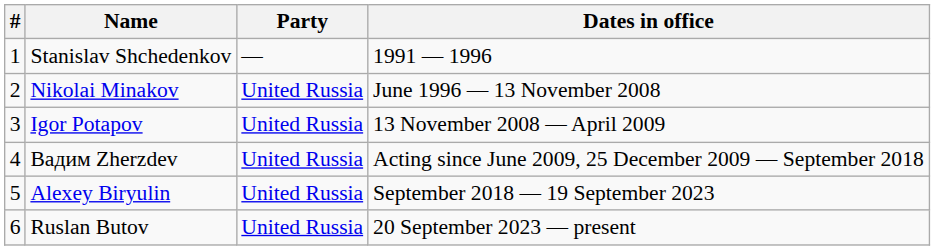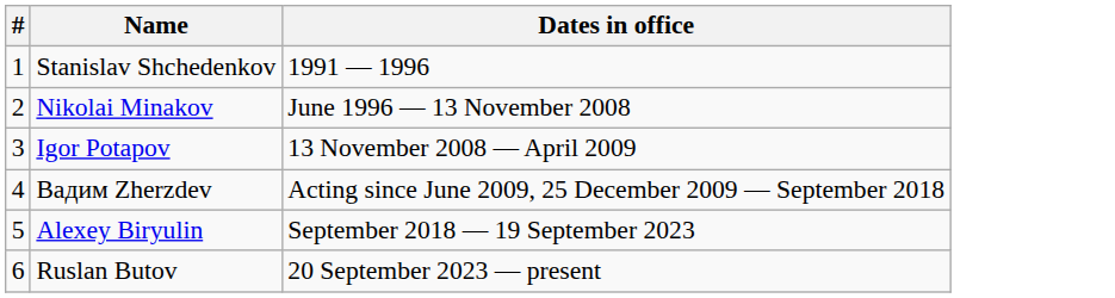- column: Party | — | United Russia | United Russia | United Russia | United Russia | United Russia
